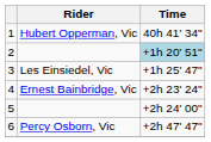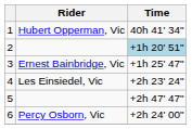3 | Rider: Les Einsiedel, Vic -> Ernest Bainbridge, Vic
4 | Rider: Ernest Bainbridge, Vic -> Les Einsiedel, Vic
5 | Time: +2h 24' 00" -> +2h 47' 47"
6 | Time: +2h 47' 47" -> +2h 24' 00"
